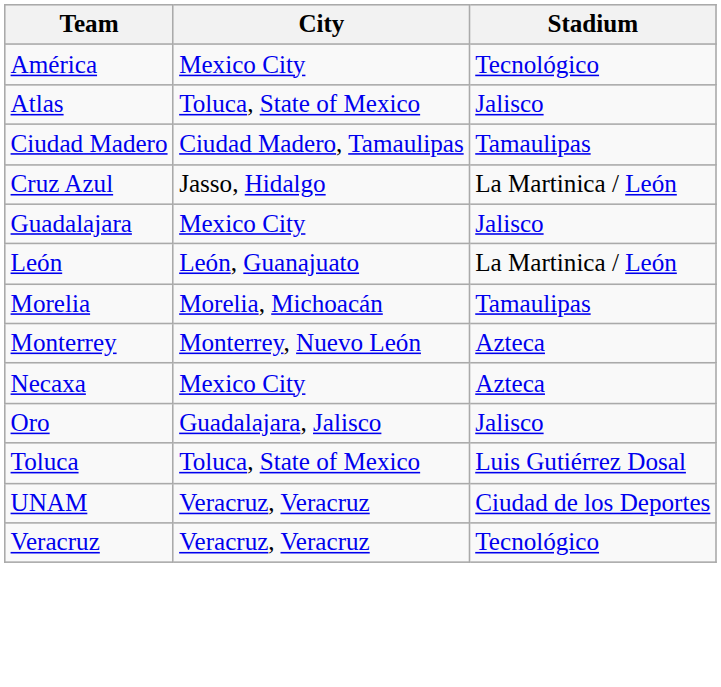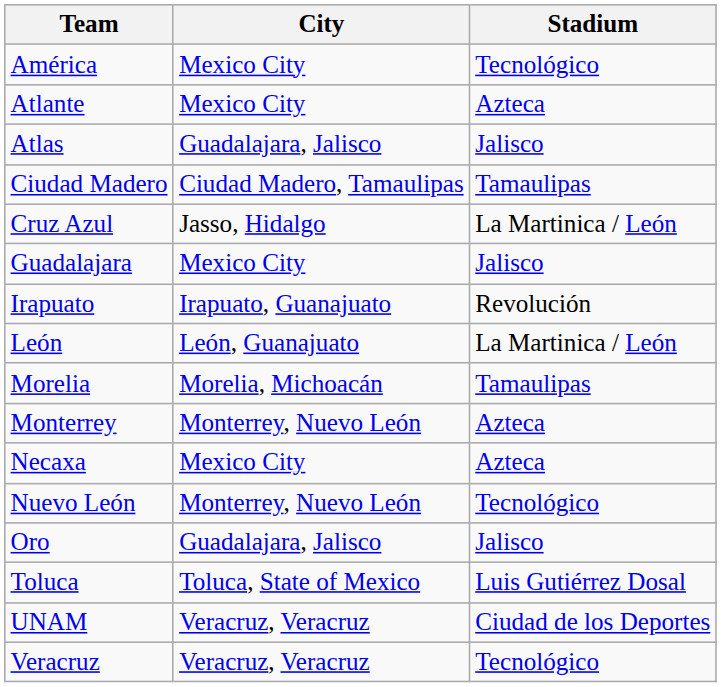+ row: Atlante | Mexico City | Azteca
Atlas | City: Toluca, State of Mexico -> Guadalajara, Jalisco
+ row: Irapuato | Irapuato, Guanajuato | Revolución
+ row: Nuevo León | Monterrey, Nuevo León | Tecnológico
